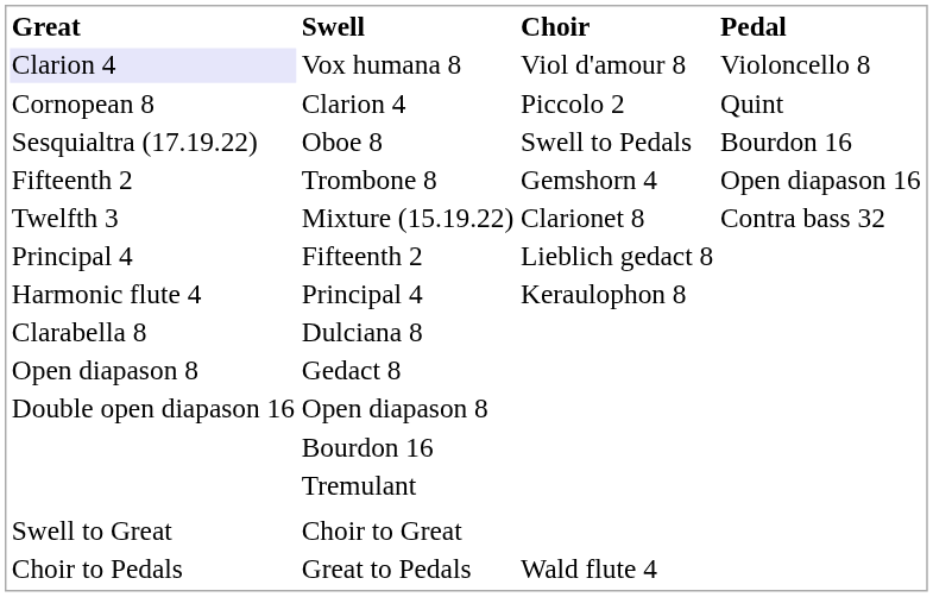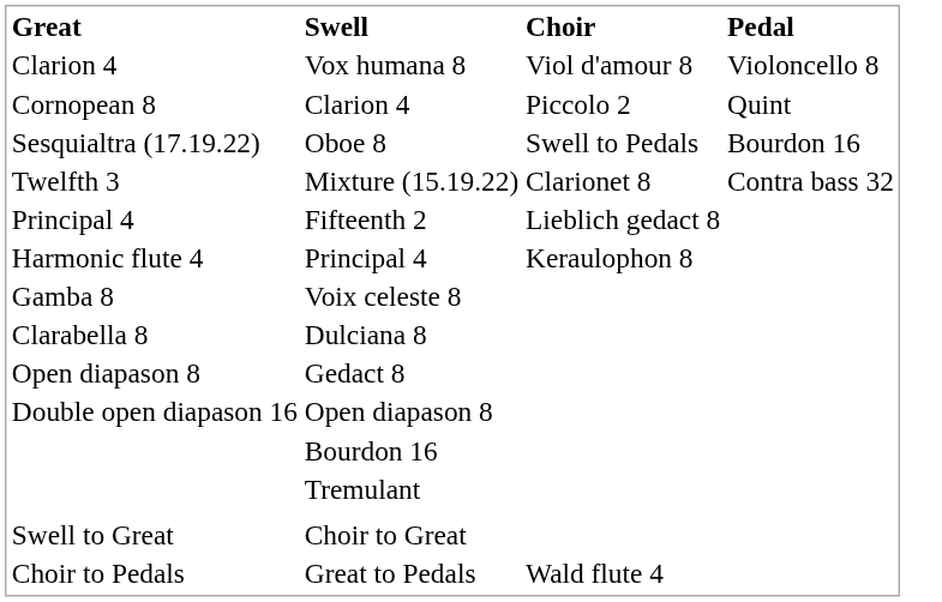Vox humana 8 | Great: lavender background -> no background
- row: Fifteenth 2 | Trombone 8 | Gemshorn 4 | Open diapason 16
+ row: Gamba 8 | Voix celeste 8
